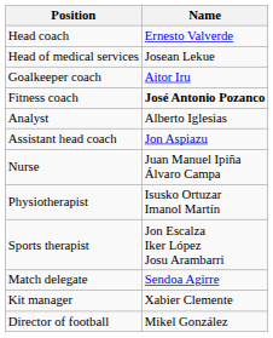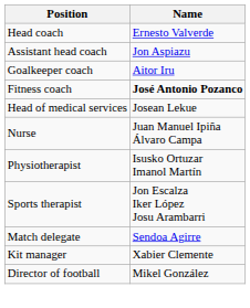rows swapped: Assistant head coach <-> Head of medical services
- row: Analyst | Alberto Iglesias
